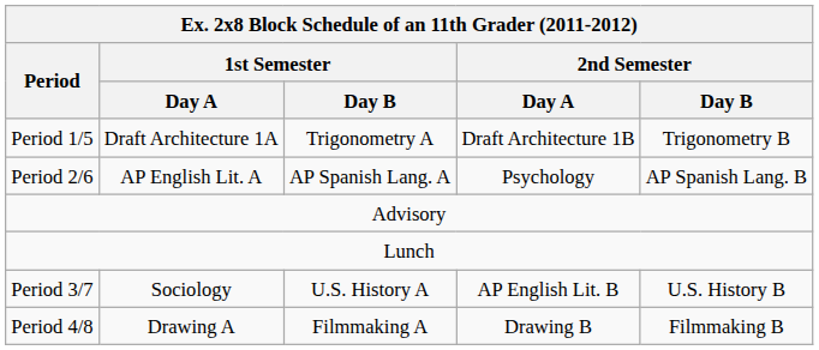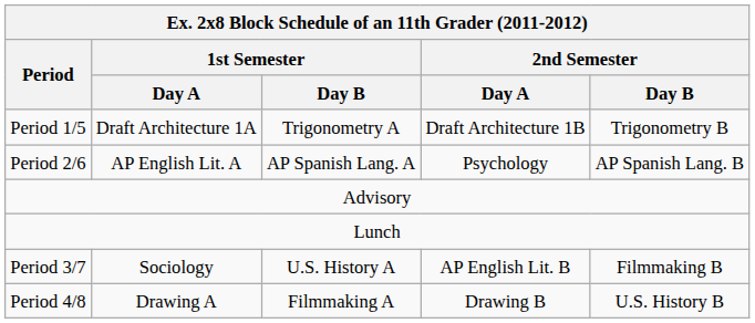Period 3/7 | 2nd Semester / Day B: U.S. History B -> Filmmaking B
Period 4/8 | 2nd Semester / Day B: Filmmaking B -> U.S. History B
